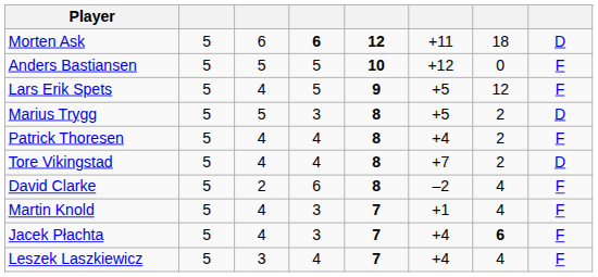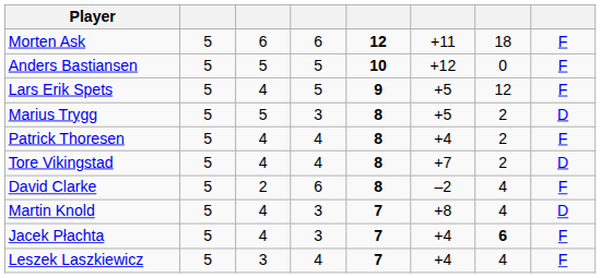Morten Ask | column 4: bold -> normal
Morten Ask | column 8: D -> F
Martin Knold | column 6: +1 -> +8
Martin Knold | column 8: F -> D
